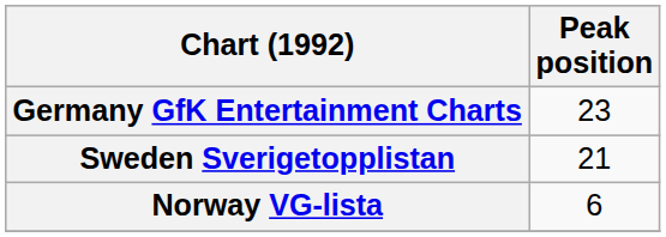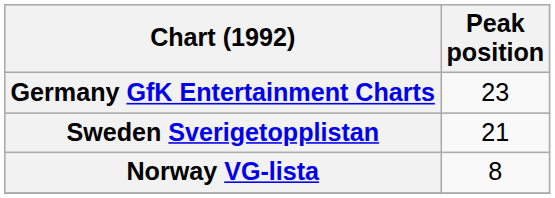Norway VG-lista | Peak position: 6 -> 8
